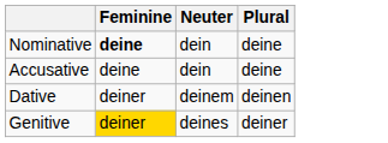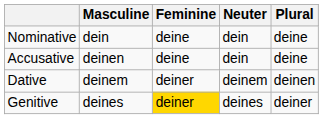+ column: Masculine | dein | deinen | deinem | deines
Nominative | Feminine: bold -> normal
